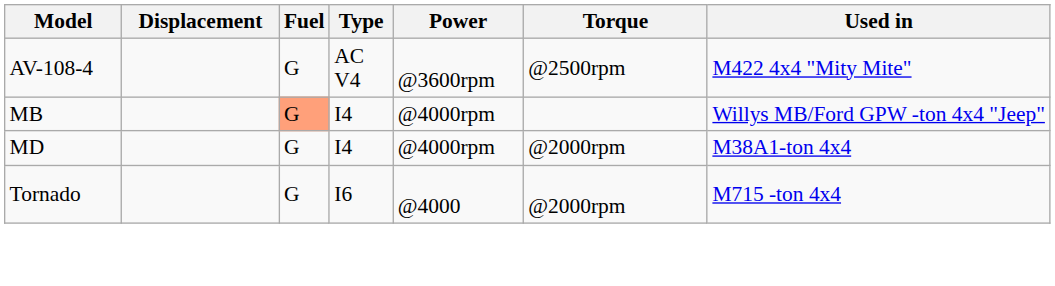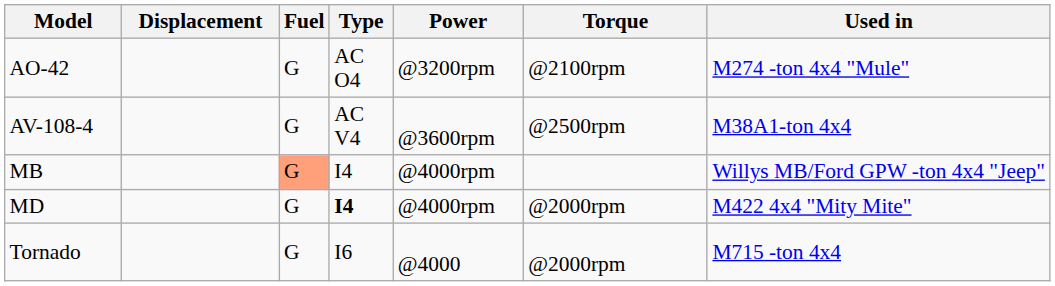+ row: AO-42 | G | AC O4 | @3200rpm | @2100rpm | M274 -ton 4x4 "Mule"
AV-108-4 | Used in: M422 4x4 "Mity Mite" -> M38A1-ton 4x4
MD | Type: normal -> bold
MD | Used in: M38A1-ton 4x4 -> M422 4x4 "Mity Mite"
